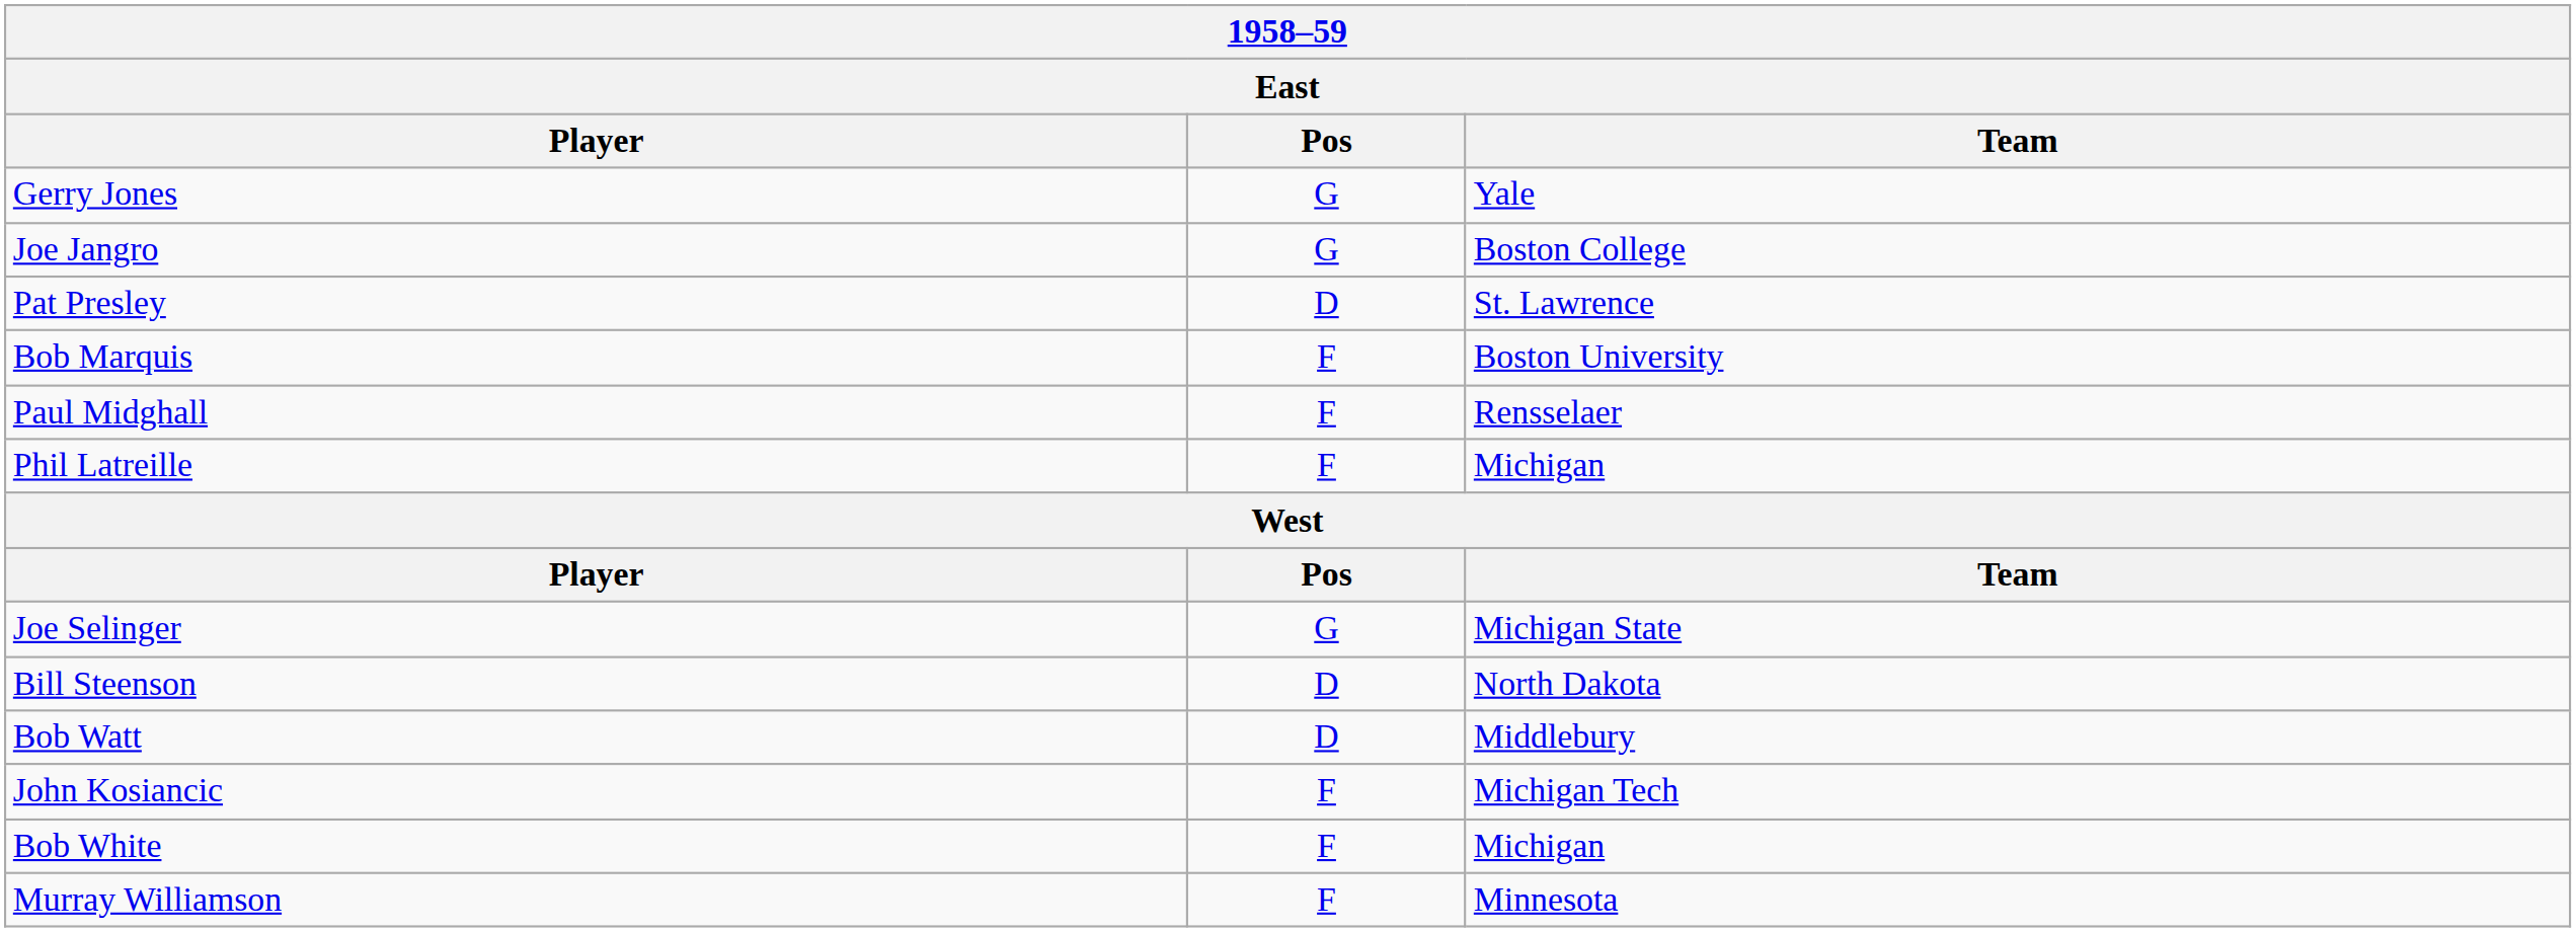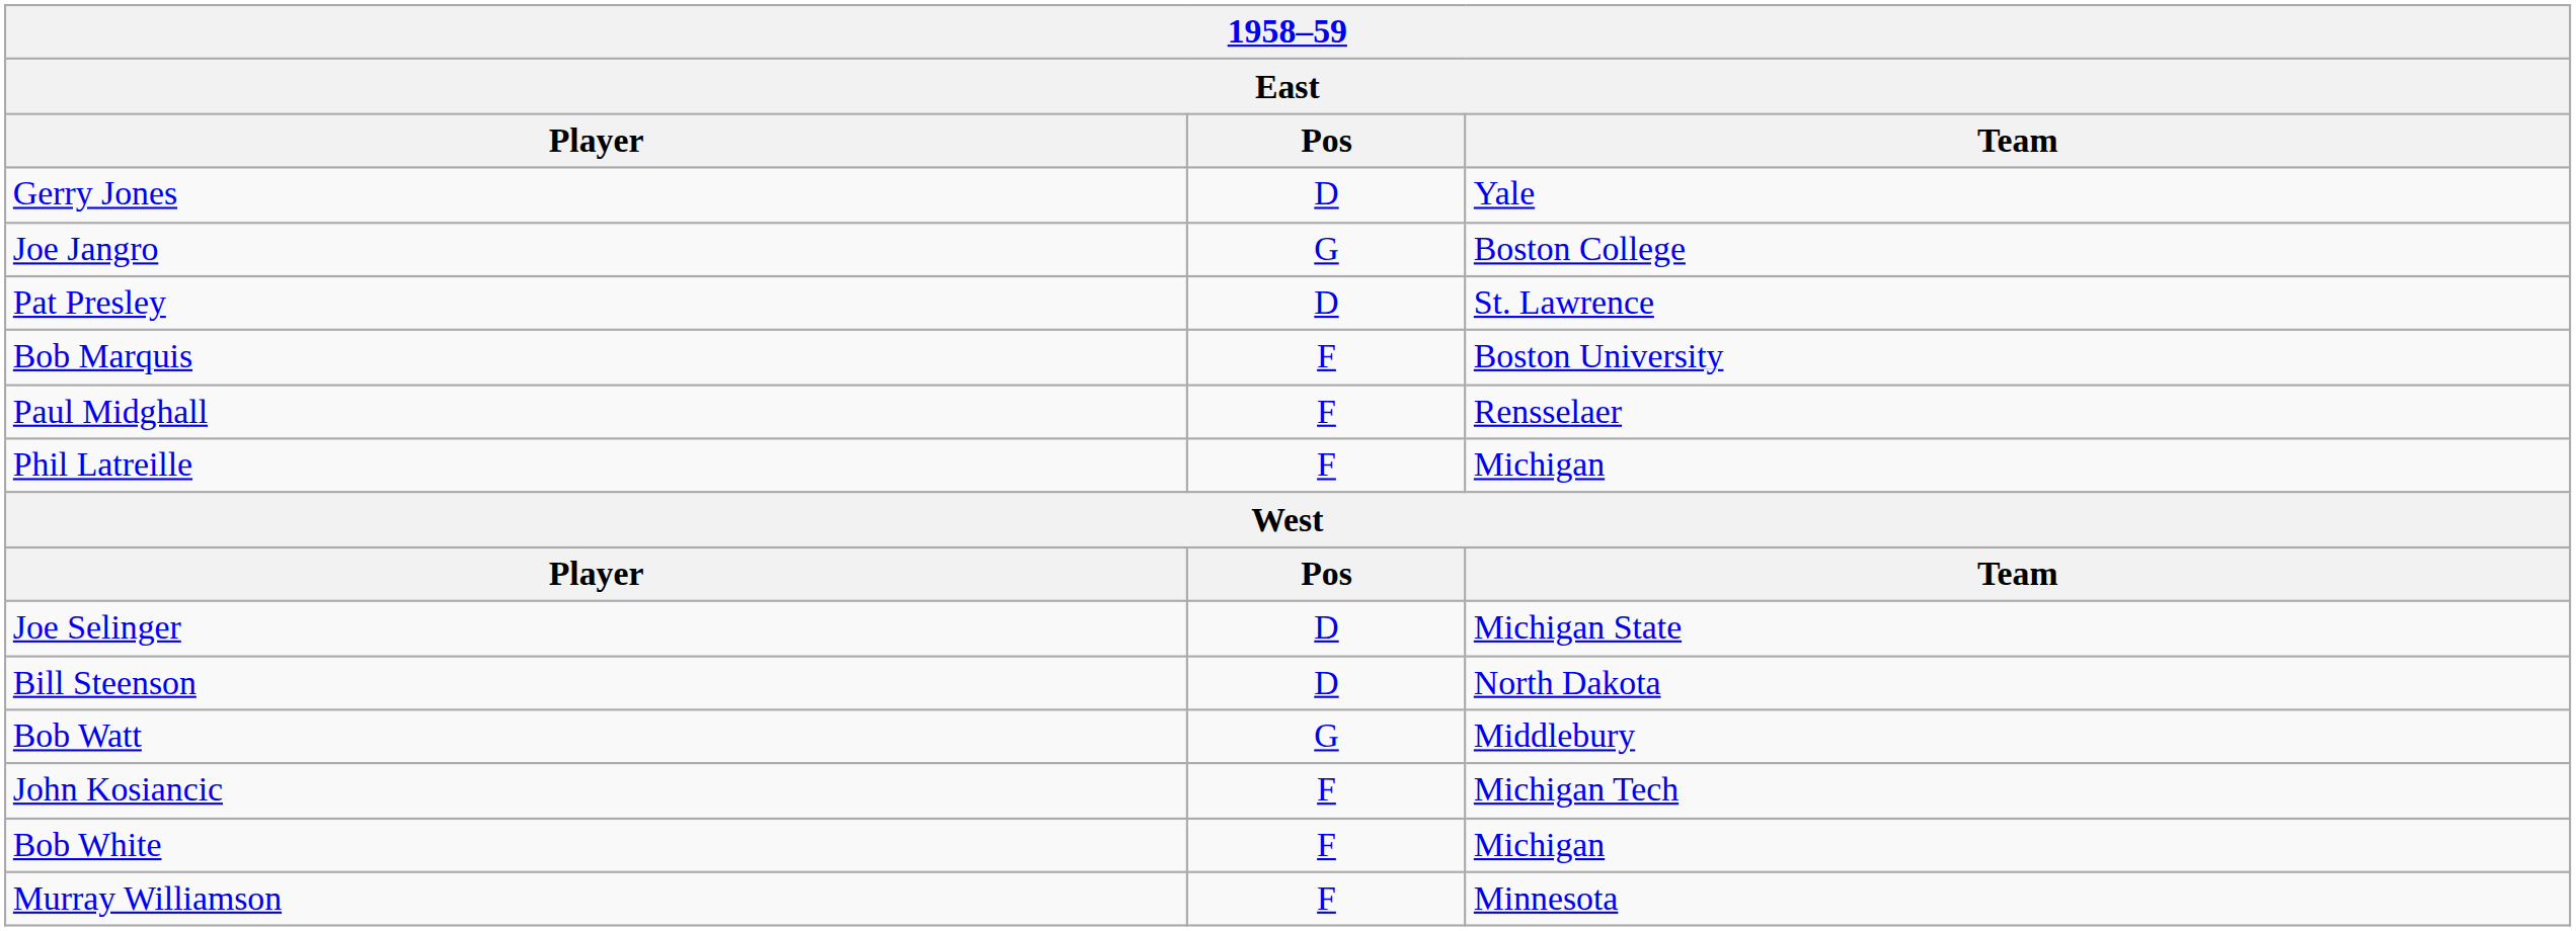Gerry Jones | Pos: G -> D
Joe Selinger | Pos: G -> D
Bob Watt | Pos: D -> G
